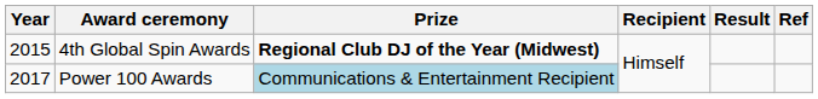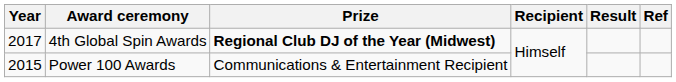4th Global Spin Awards | Year: 2015 -> 2017
Power 100 Awards | Year: 2017 -> 2015
Power 100 Awards | Prize: lightblue background -> no background
